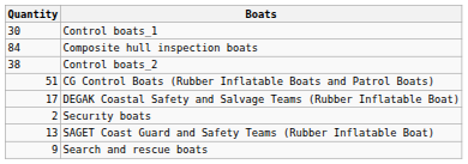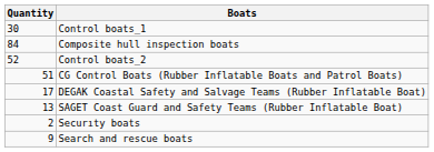Control boats_2 | Quantity: 38 -> 52
rows swapped: SAGET Coast Guard and Safety Teams (Rubber Inflatable Boat) <-> Securıty boats
